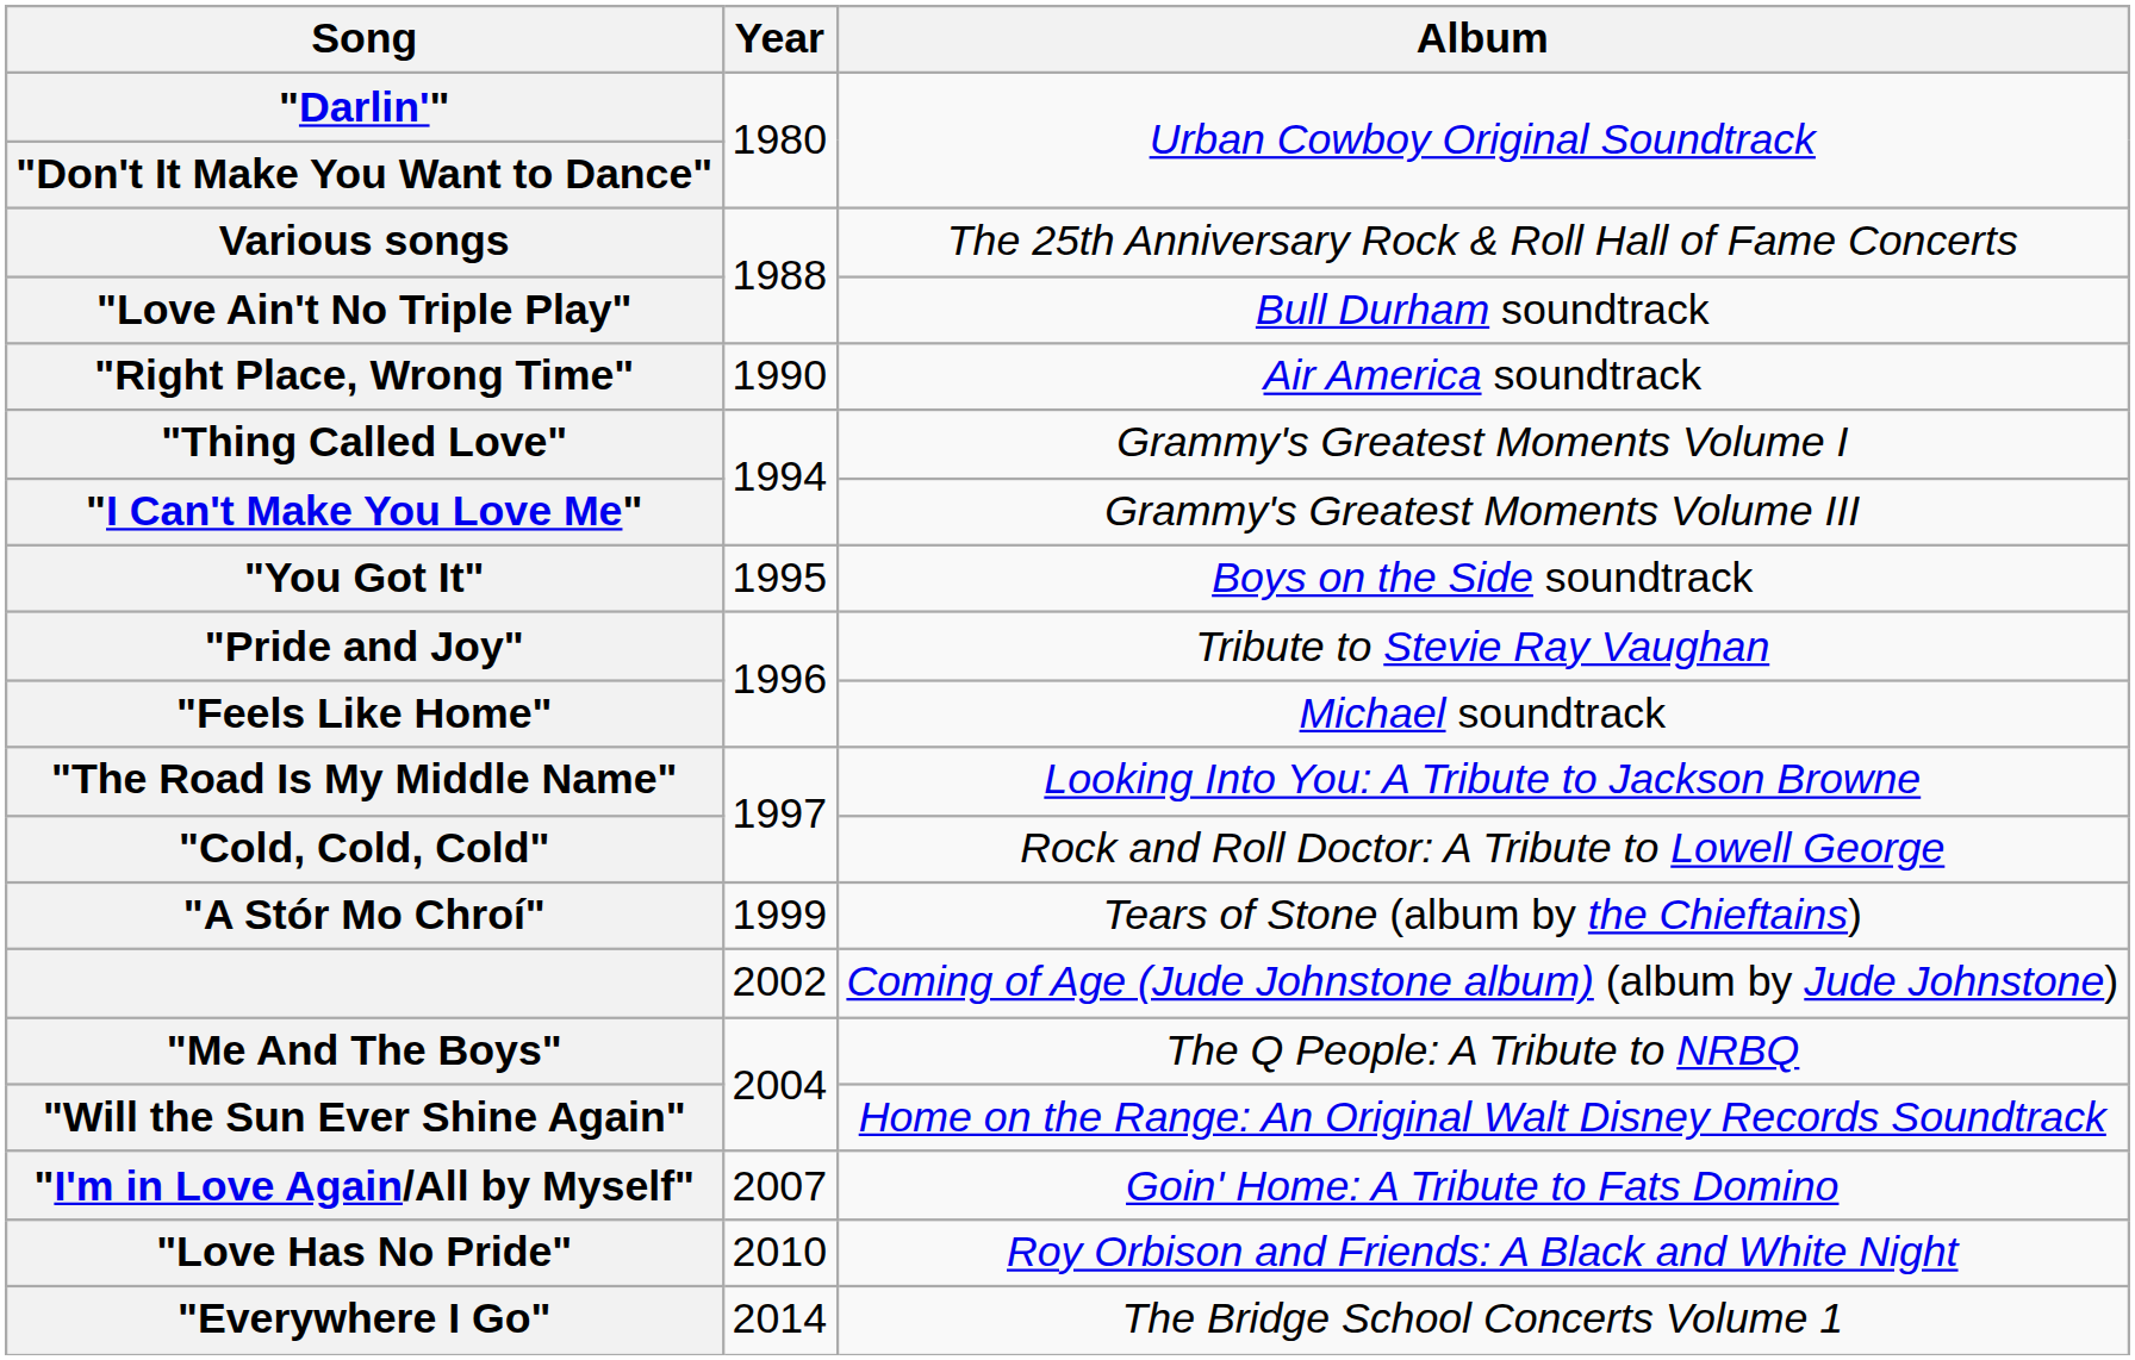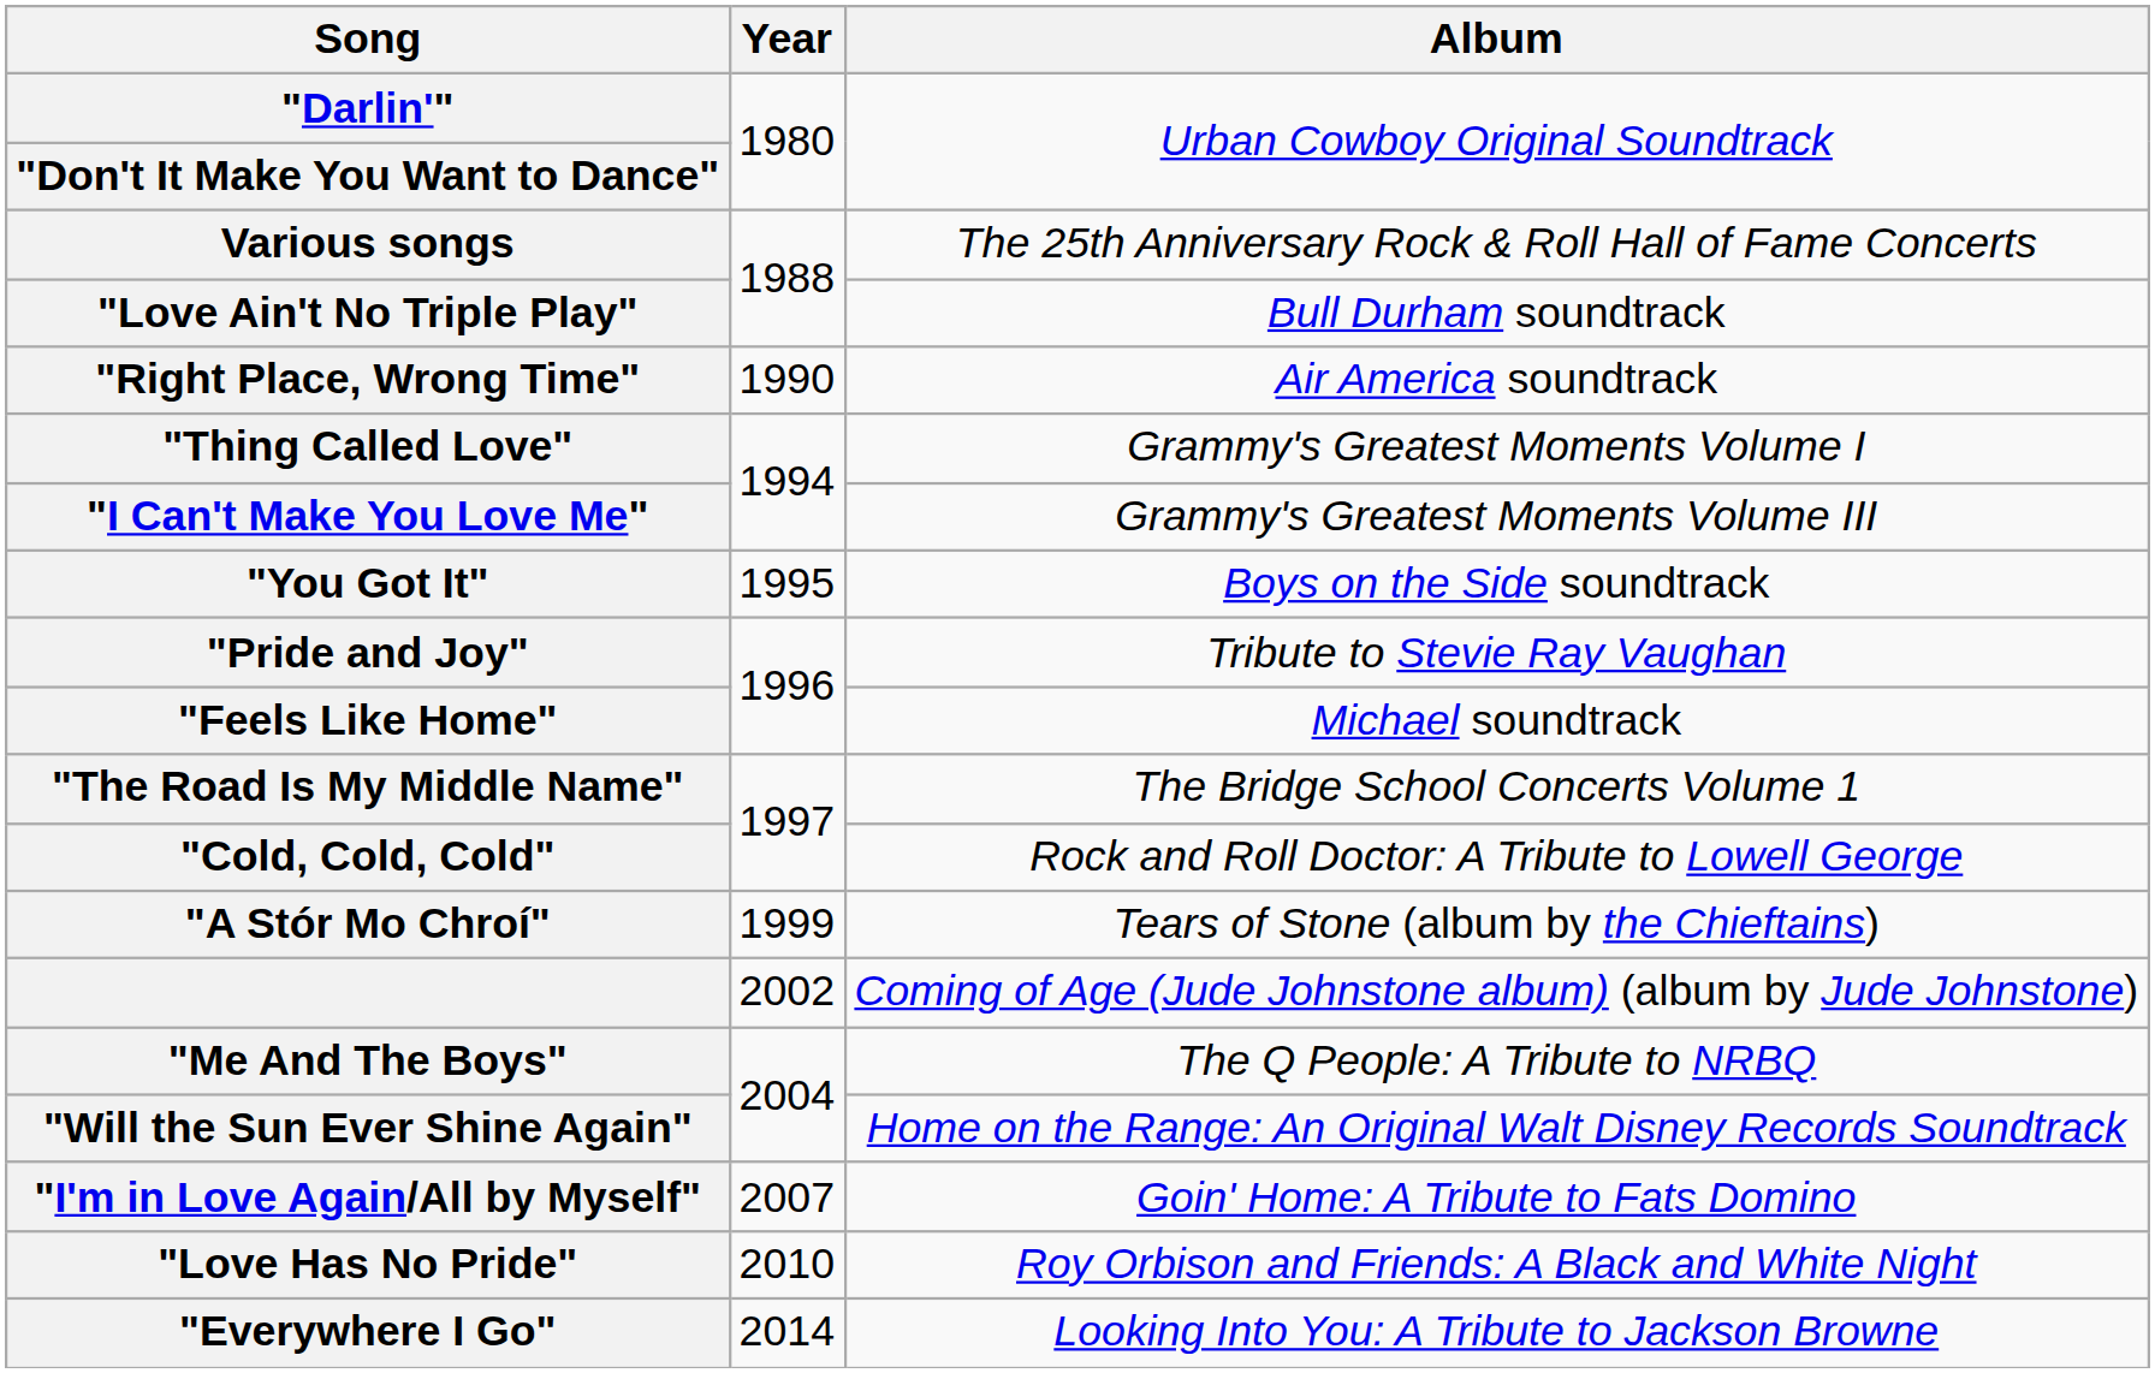"The Road Is My Middle Name" | Album: Looking Into You: A Tribute to Jackson Browne -> The Bridge School Concerts Volume 1
"Everywhere I Go" | Album: The Bridge School Concerts Volume 1 -> Looking Into You: A Tribute to Jackson Browne
